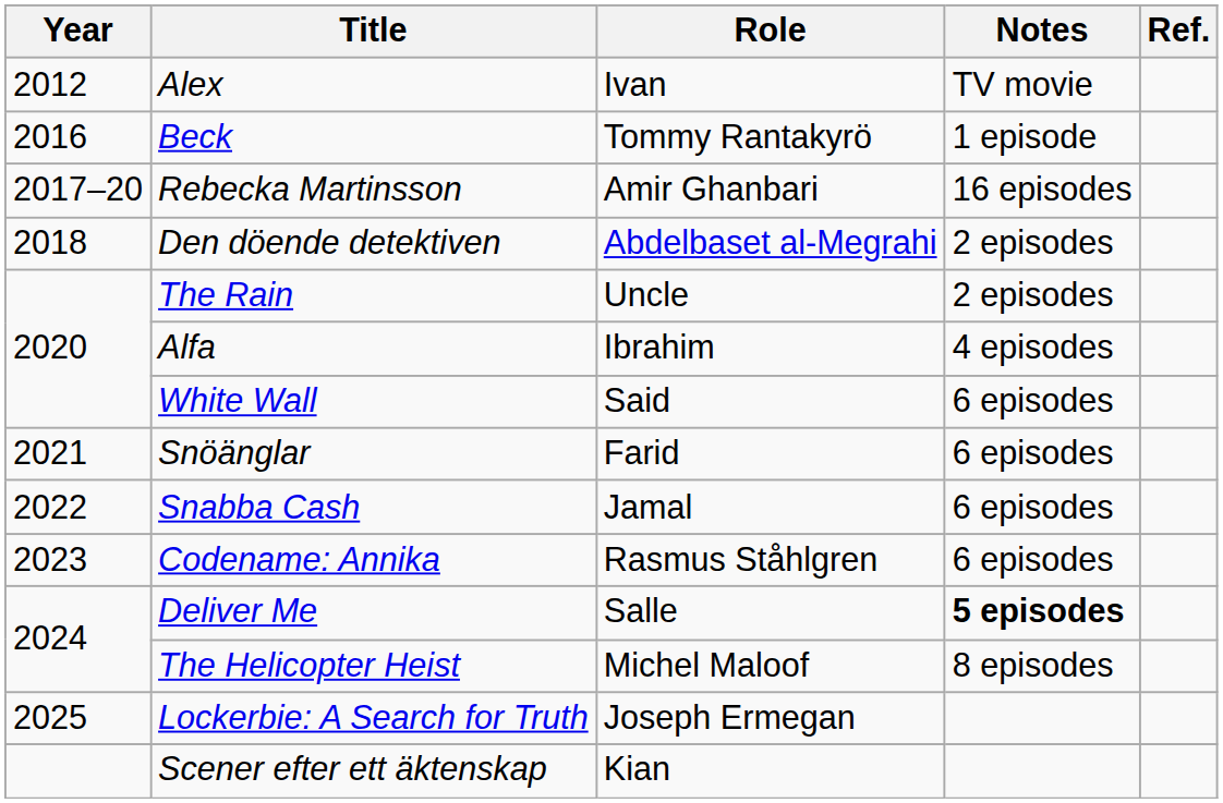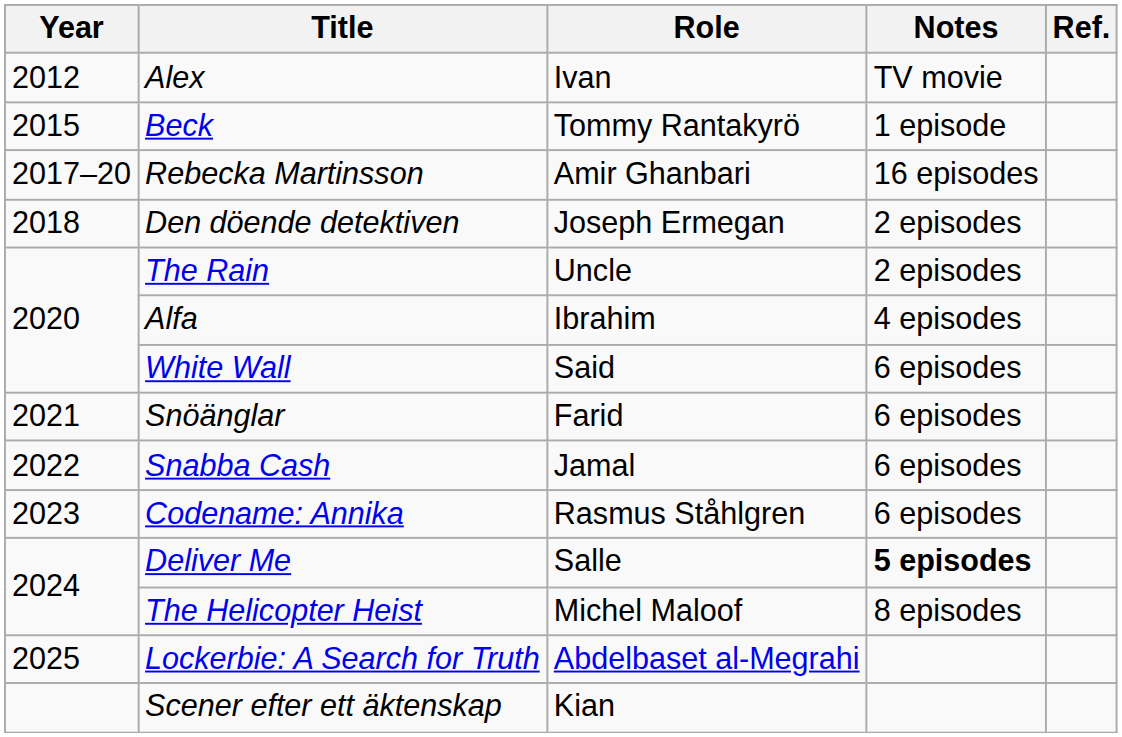Beck | Year: 2016 -> 2015
Den döende detektiven | Role: Abdelbaset al-Megrahi -> Joseph Ermegan
Lockerbie: A Search for Truth | Role: Joseph Ermegan -> Abdelbaset al-Megrahi
